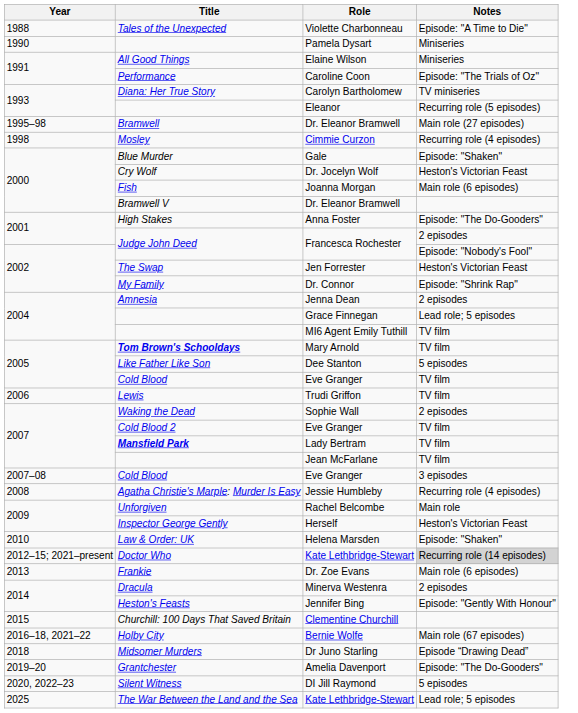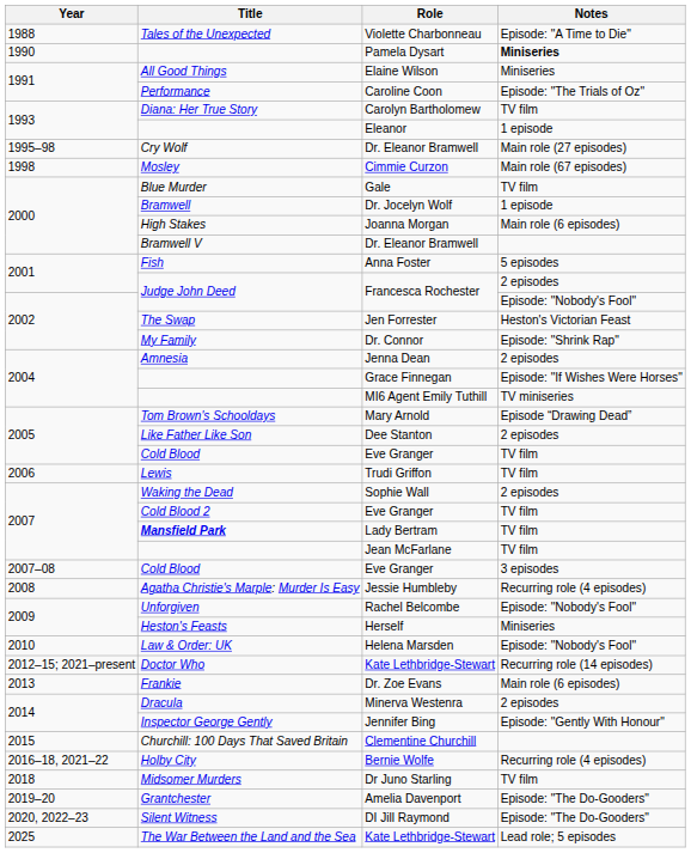Pamela Dysart | Notes: normal -> bold
Carolyn Bartholomew | Notes: TV miniseries -> TV film
Eleanor | Notes: Recurring role (5 episodes) -> 1 episode
1995–98 / Dr. Eleanor Bramwell | Title: Bramwell -> Cry Wolf
Cimmie Curzon | Notes: Recurring role (4 episodes) -> Main role (67 episodes)
Gale | Notes: Episode: "Shaken" -> TV film
Dr. Jocelyn Wolf | Title: Cry Wolf -> Bramwell
Dr. Jocelyn Wolf | Notes: Heston's Victorian Feast -> 1 episode
Joanna Morgan | Title: Fish -> High Stakes
Anna Foster | Title: High Stakes -> Fish
Anna Foster | Notes: Episode: "The Do-Gooders" -> 5 episodes
Grace Finnegan | Notes: Lead role; 5 episodes -> Episode: "If Wishes Were Horses"
MI6 Agent Emily Tuthill | Notes: TV film -> TV miniseries
Mary Arnold | Title: bold -> normal
Mary Arnold | Notes: TV film -> Episode “Drawing Dead”
Dee Stanton | Notes: 5 episodes -> 2 episodes
Rachel Belcombe | Notes: Main role -> Episode: "Nobody's Fool"
Herself | Title: Inspector George Gently -> Heston's Feasts
Herself | Notes: Heston's Victorian Feast -> Miniseries
Helena Marsden | Notes: Episode: "Shaken" -> Episode: "Nobody's Fool"
2012–15; 2021–present / Kate Lethbridge-Stewart | Notes: lightgrey background -> no background
Jennifer Bing | Title: Heston's Feasts -> Inspector George Gently
Bernie Wolfe | Notes: Main role (67 episodes) -> Recurring role (4 episodes)
Dr Juno Starling | Notes: Episode “Drawing Dead” -> TV film
DI Jill Raymond | Notes: 5 episodes -> Episode: "The Do-Gooders"
